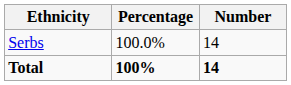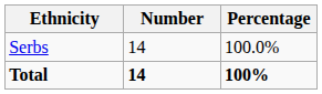columns swapped: Number <-> Percentage
